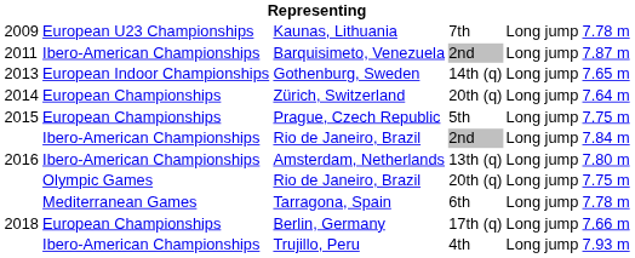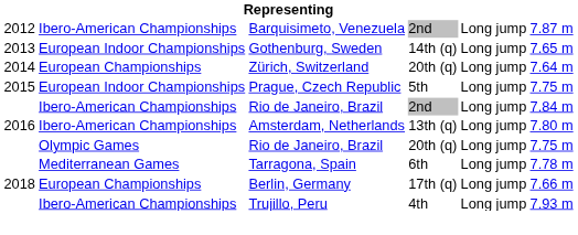- row: 2009 | European U23 Championships | Kaunas, Lithuania | 7th | Long jump | 7.78 m
Barquisimeto, Venezuela | column 1: 2011 -> 2012
Prague, Czech Republic | column 2: European Championships -> European Indoor Championships
